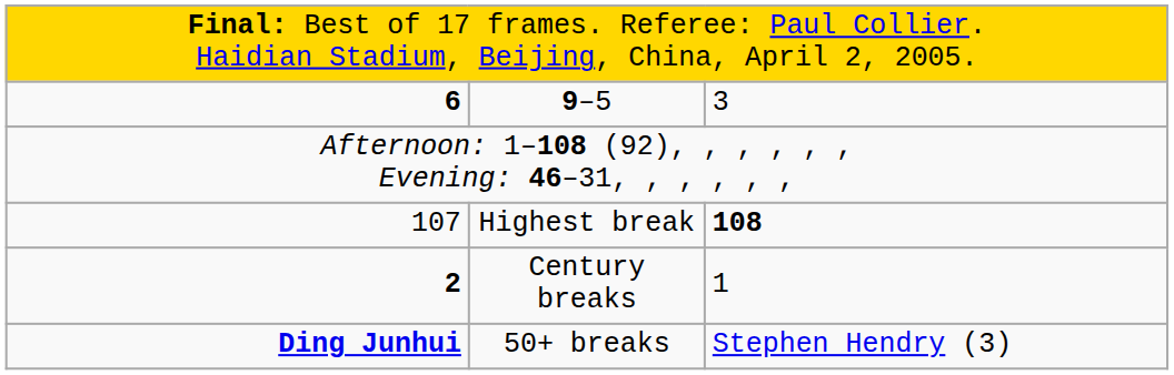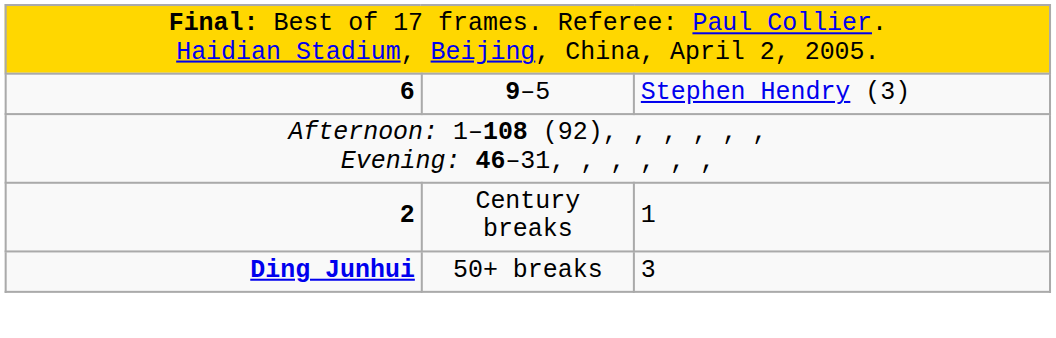9–5 | column 3: 3 -> Stephen Hendry (3)
- row: 107 | Highest break | 108
50+ breaks | column 3: Stephen Hendry (3) -> 3
